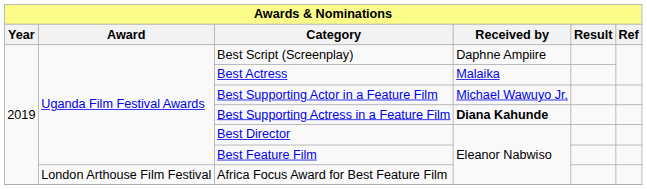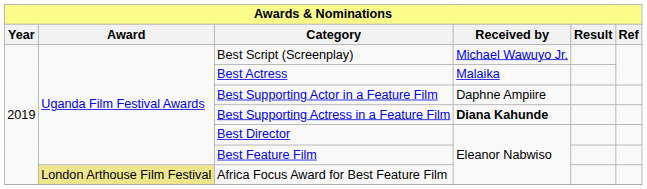Best Script (Screenplay) | Received by: Daphne Ampiire -> Michael Wawuyo Jr.
Best Supporting Actor in a Feature Film | Received by: Michael Wawuyo Jr. -> Daphne Ampiire
Africa Focus Award for Best Feature Film | Award: no background -> khaki background
